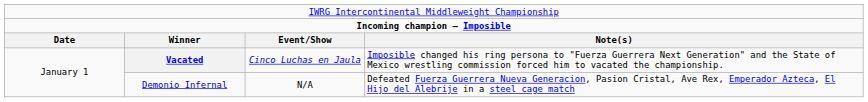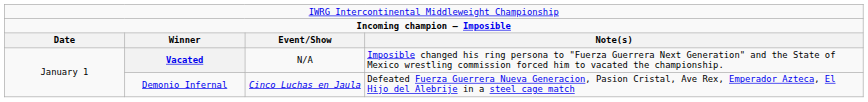Vacated | column 3: Cinco Luchas en Jaula -> N/A
Demonio Infernal | column 3: N/A -> Cinco Luchas en Jaula
